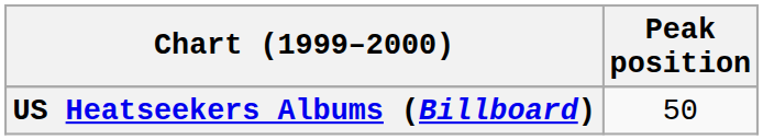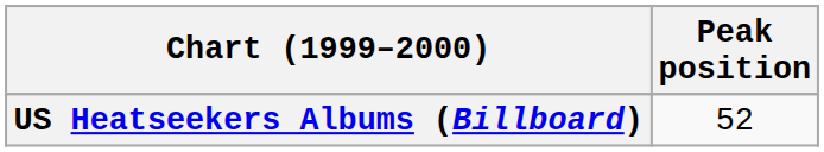US Heatseekers Albums (Billboard) | Peak position: 50 -> 52
